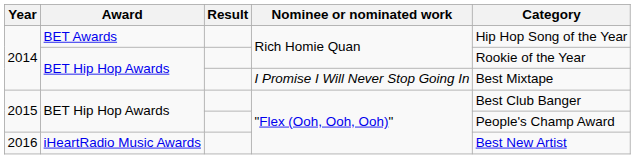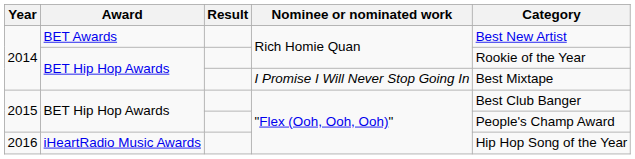2014 / BET Awards | Category: Hip Hop Song of the Year -> Best New Artist
2016 | Category: Best New Artist -> Hip Hop Song of the Year
